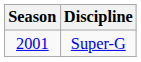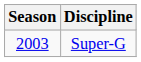Super-G | Season: 2001 -> 2003
